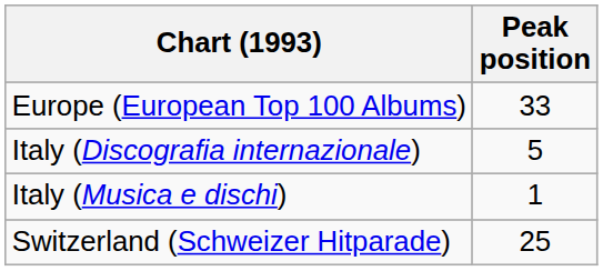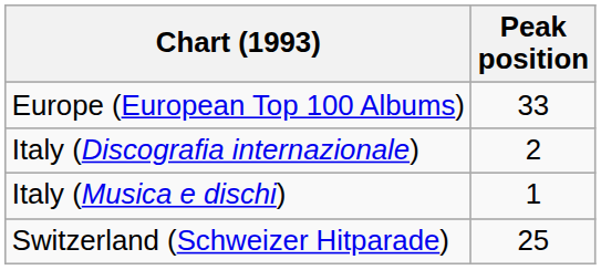Italy (Discografia internazionale) | Peak position: 5 -> 2
